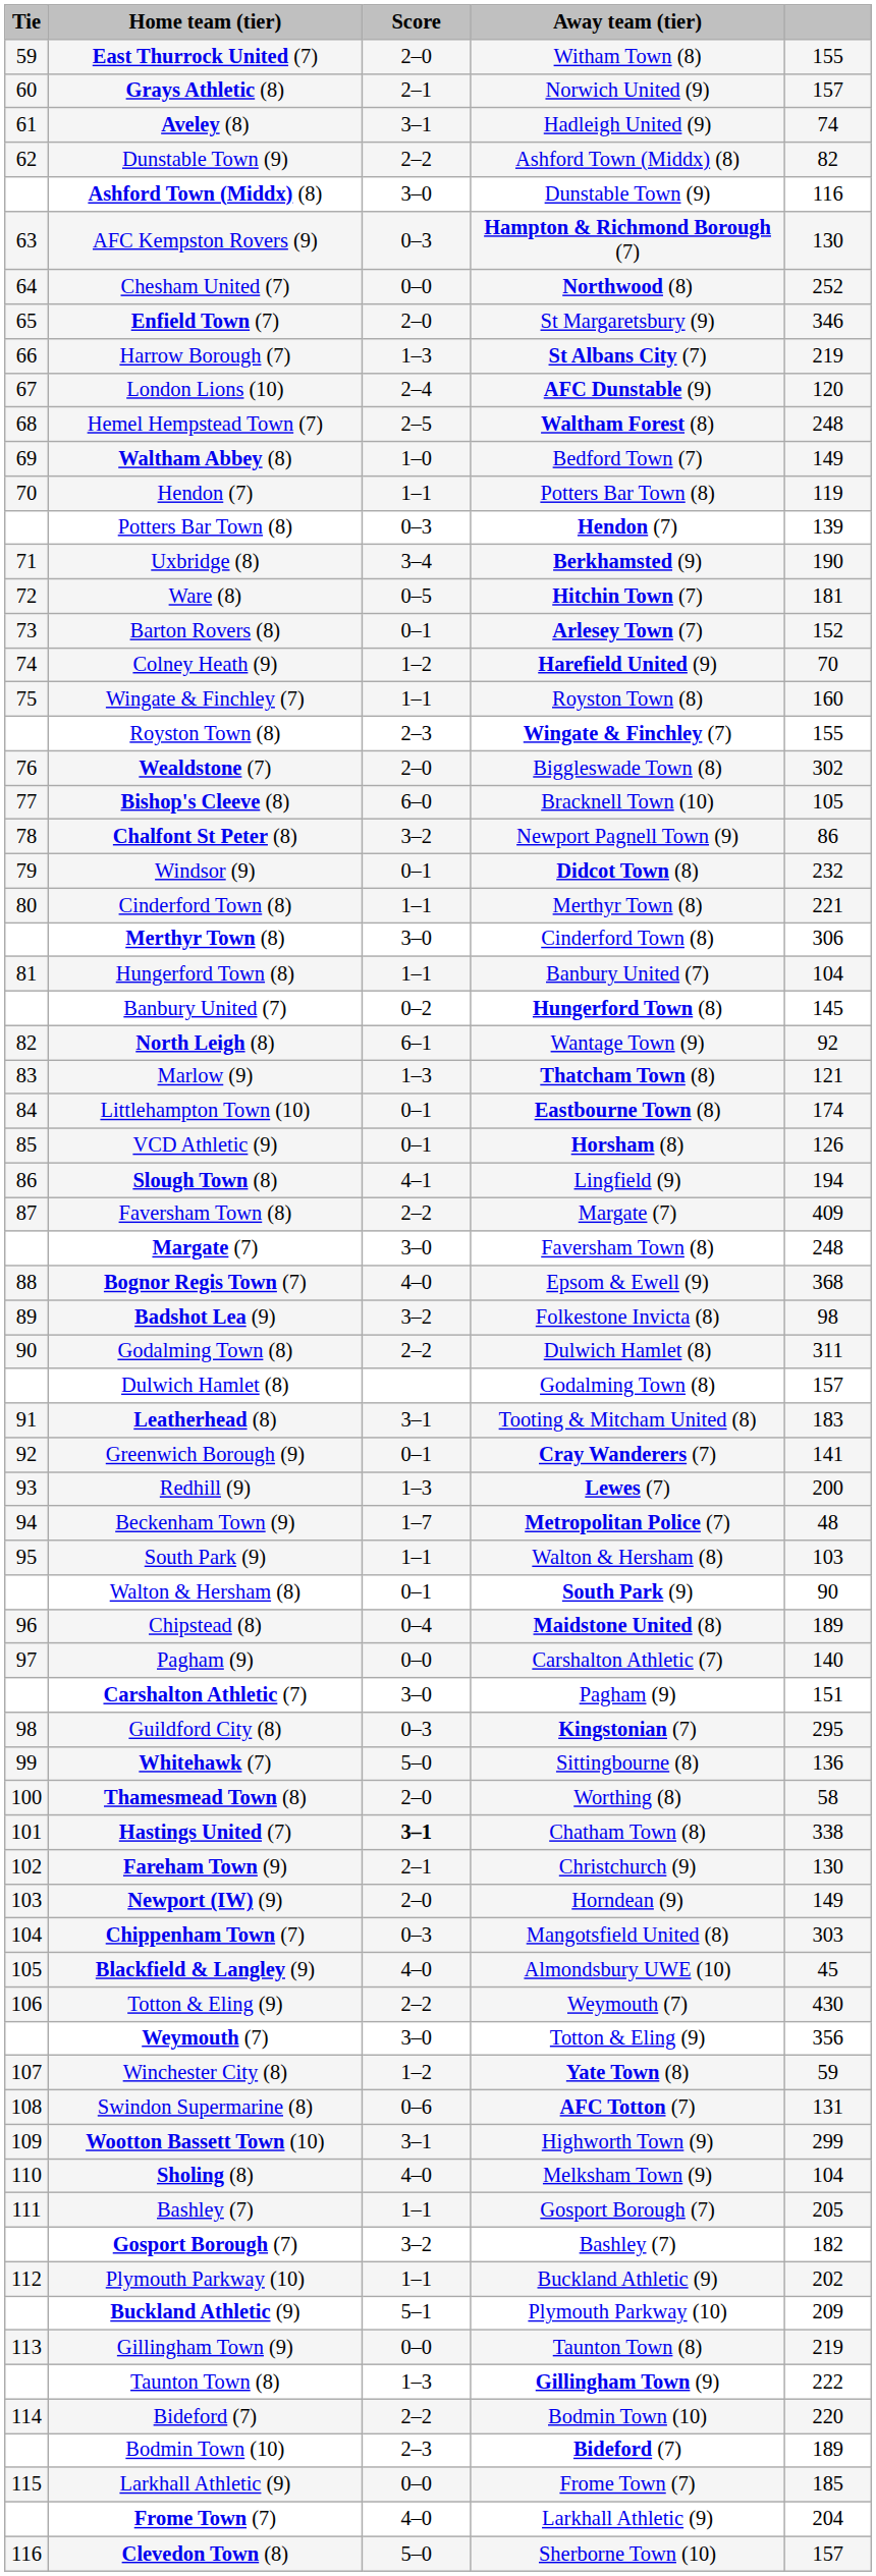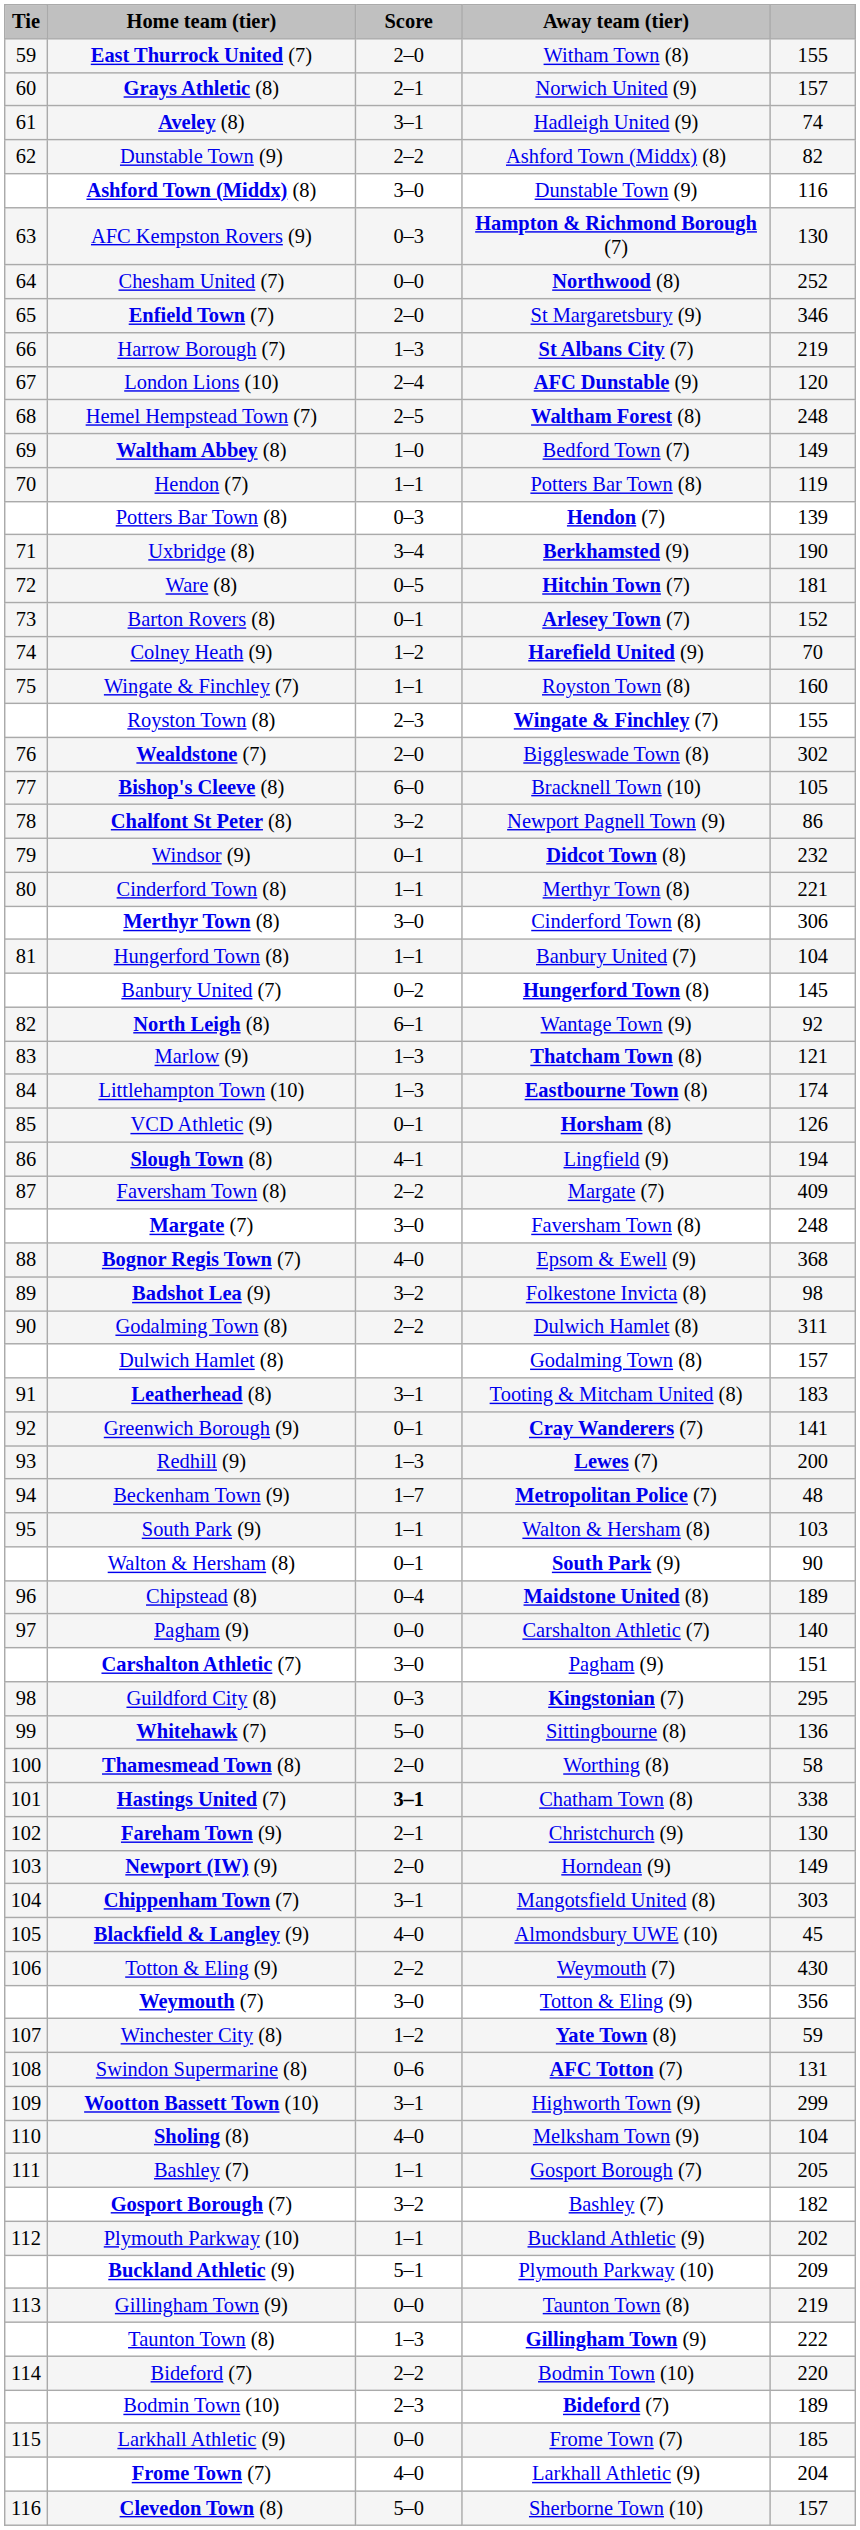Littlehampton Town (10) | Score: 0–1 -> 1–3
Chippenham Town (7) | Score: 0–3 -> 3–1
